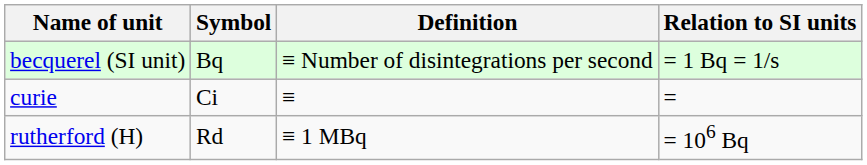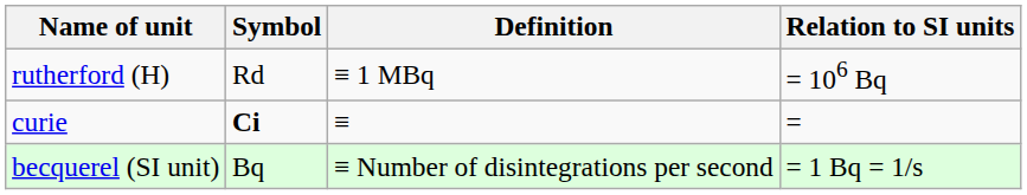rows swapped: becquerel (SI unit) <-> rutherford (H)
curie | Symbol: normal -> bold
